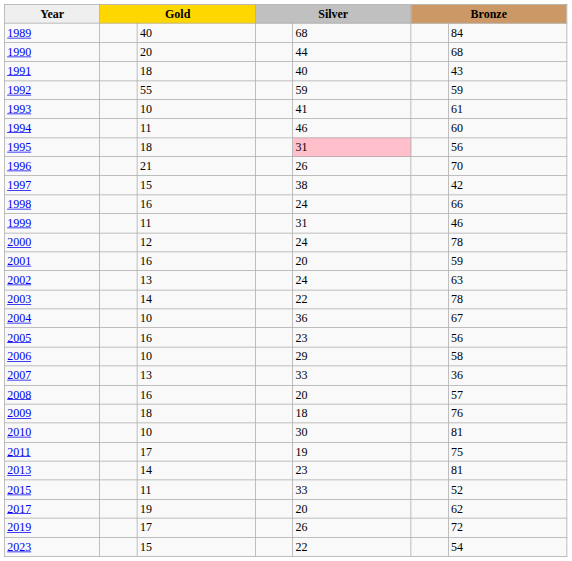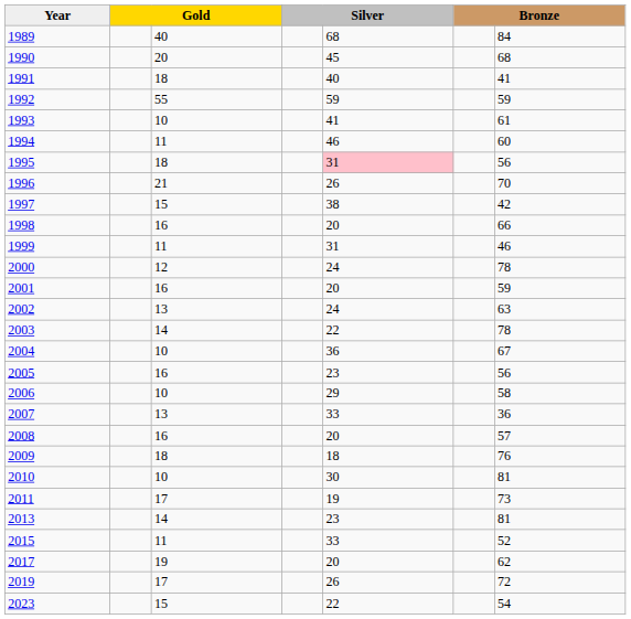1990 | column 5: 44 -> 45
1991 | column 7: 43 -> 41
1998 | column 5: 24 -> 20
2011 | column 7: 75 -> 73
